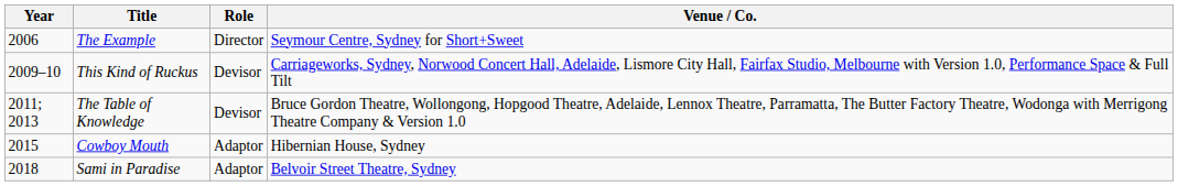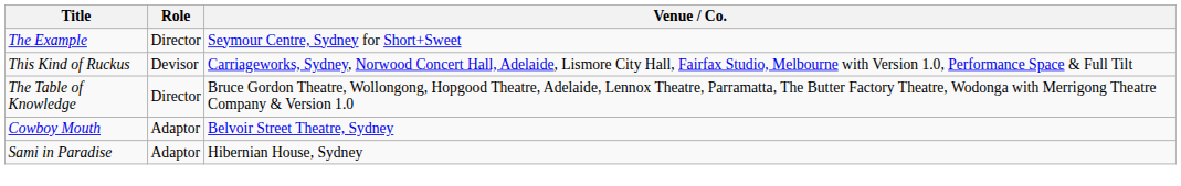- column: Year | 2006 | 2009–10 | 2011; 2013 | 2015 | 2018
The Table of Knowledge | Role: Devisor -> Director
Cowboy Mouth | Venue / Co.: Hibernian House, Sydney -> Belvoir Street Theatre, Sydney
Sami in Paradise | Venue / Co.: Belvoir Street Theatre, Sydney -> Hibernian House, Sydney
